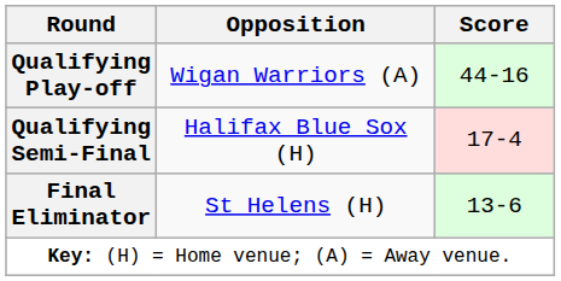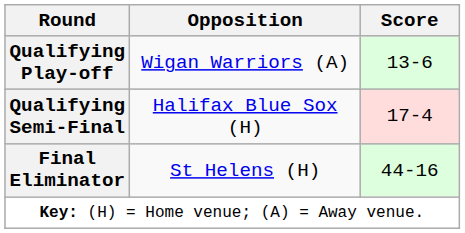Qualifying Play-off | Score: 44-16 -> 13-6
Final Eliminator | Score: 13-6 -> 44-16
